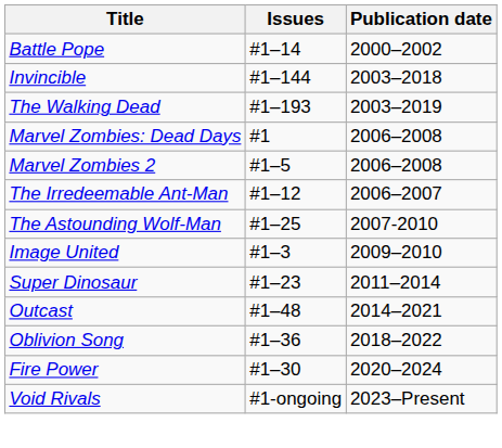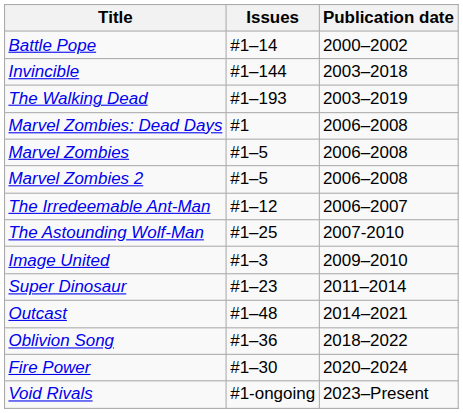+ row: Marvel Zombies | #1–5 | 2006–2008
